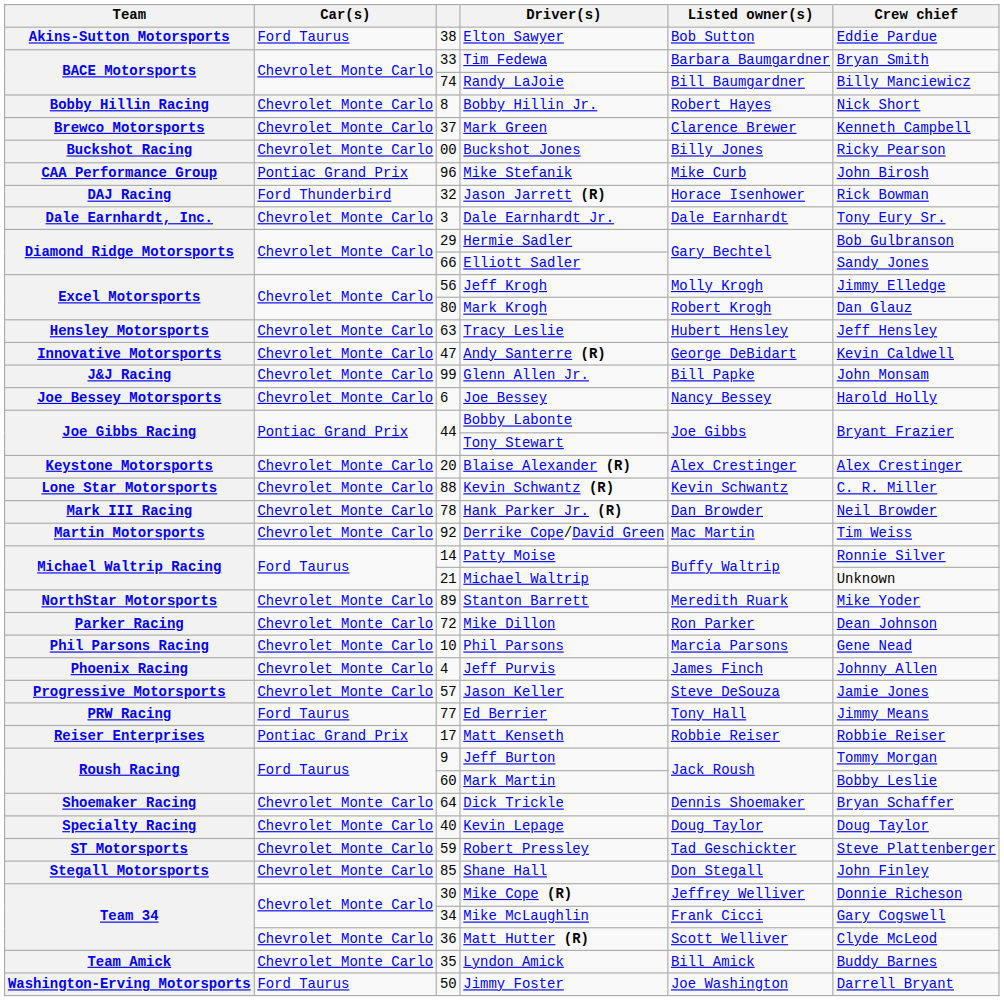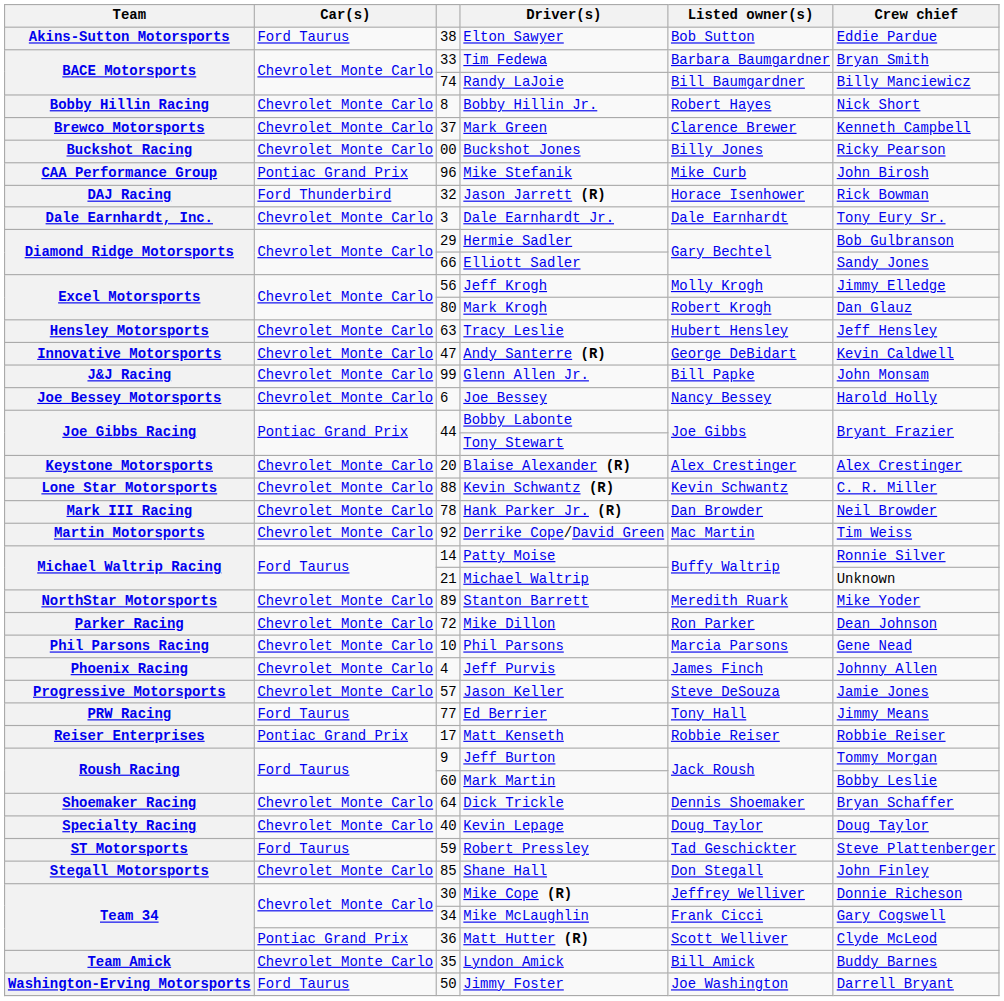Robert Pressley | Car(s): Chevrolet Monte Carlo -> Ford Taurus
Matt Hutter (R) | Car(s): Chevrolet Monte Carlo -> Pontiac Grand Prix
